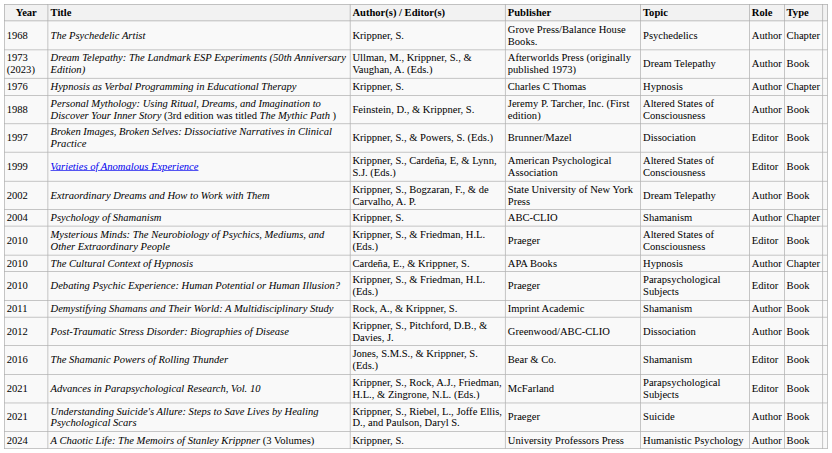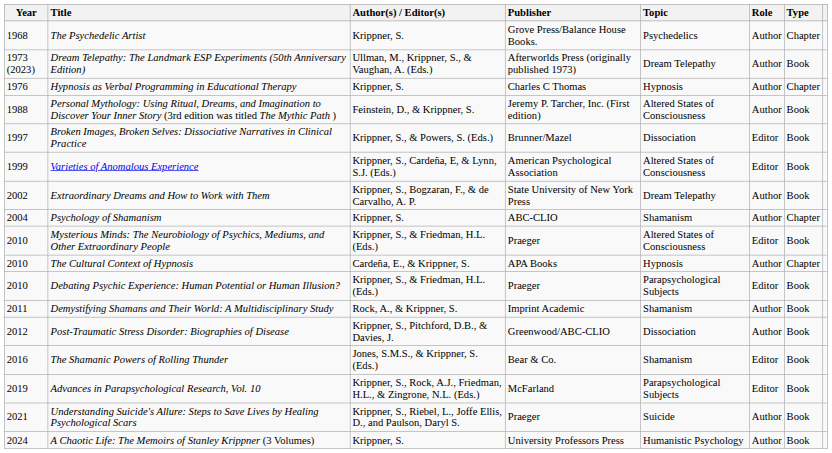Advances in Parapsychological Research, Vol. 10 | Year: 2021 -> 2019
